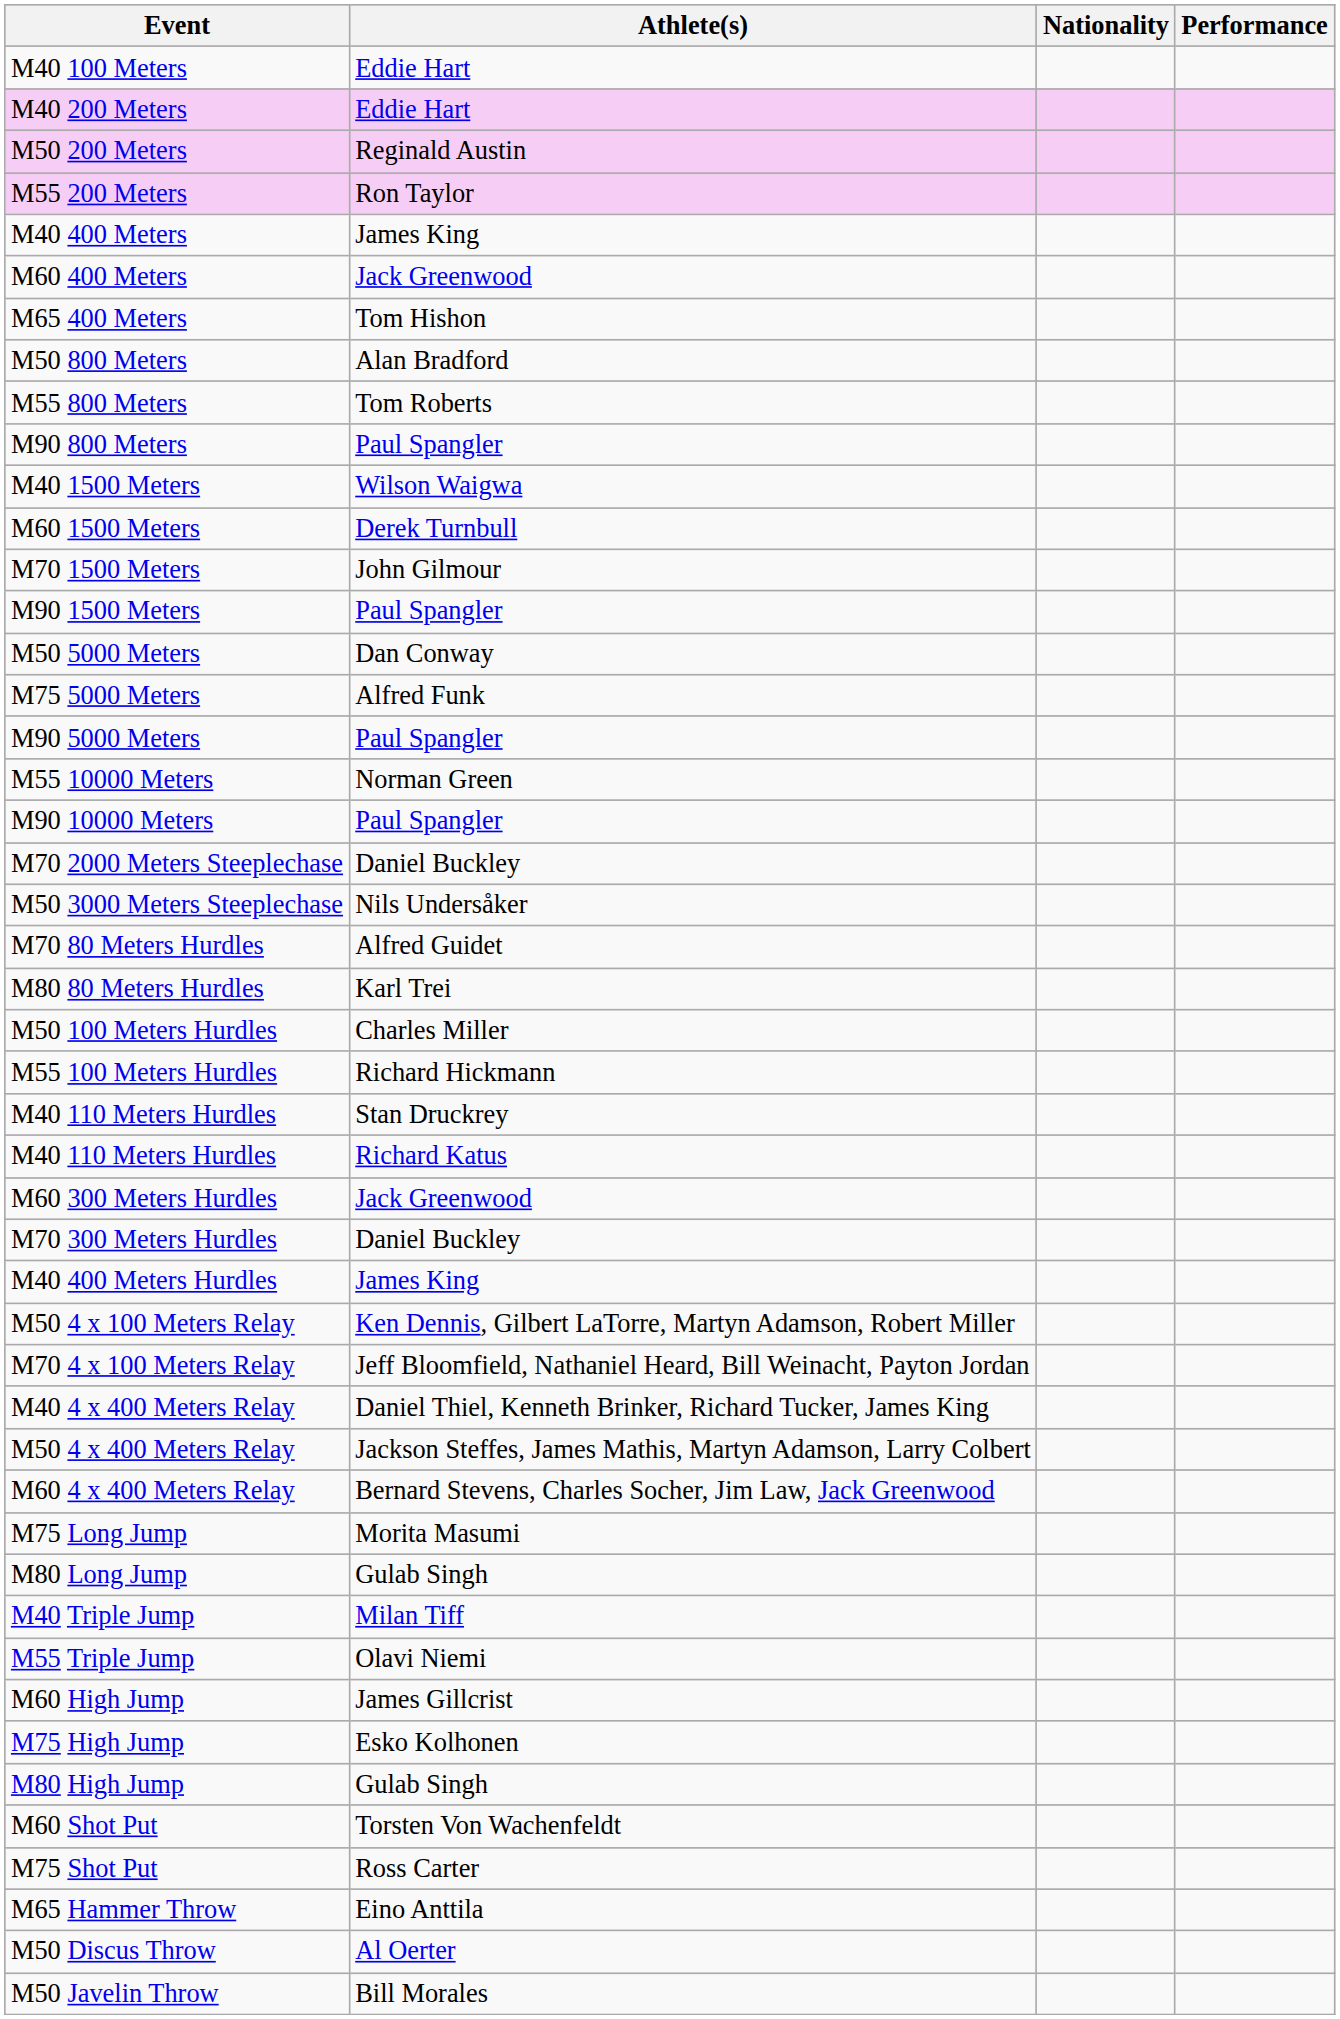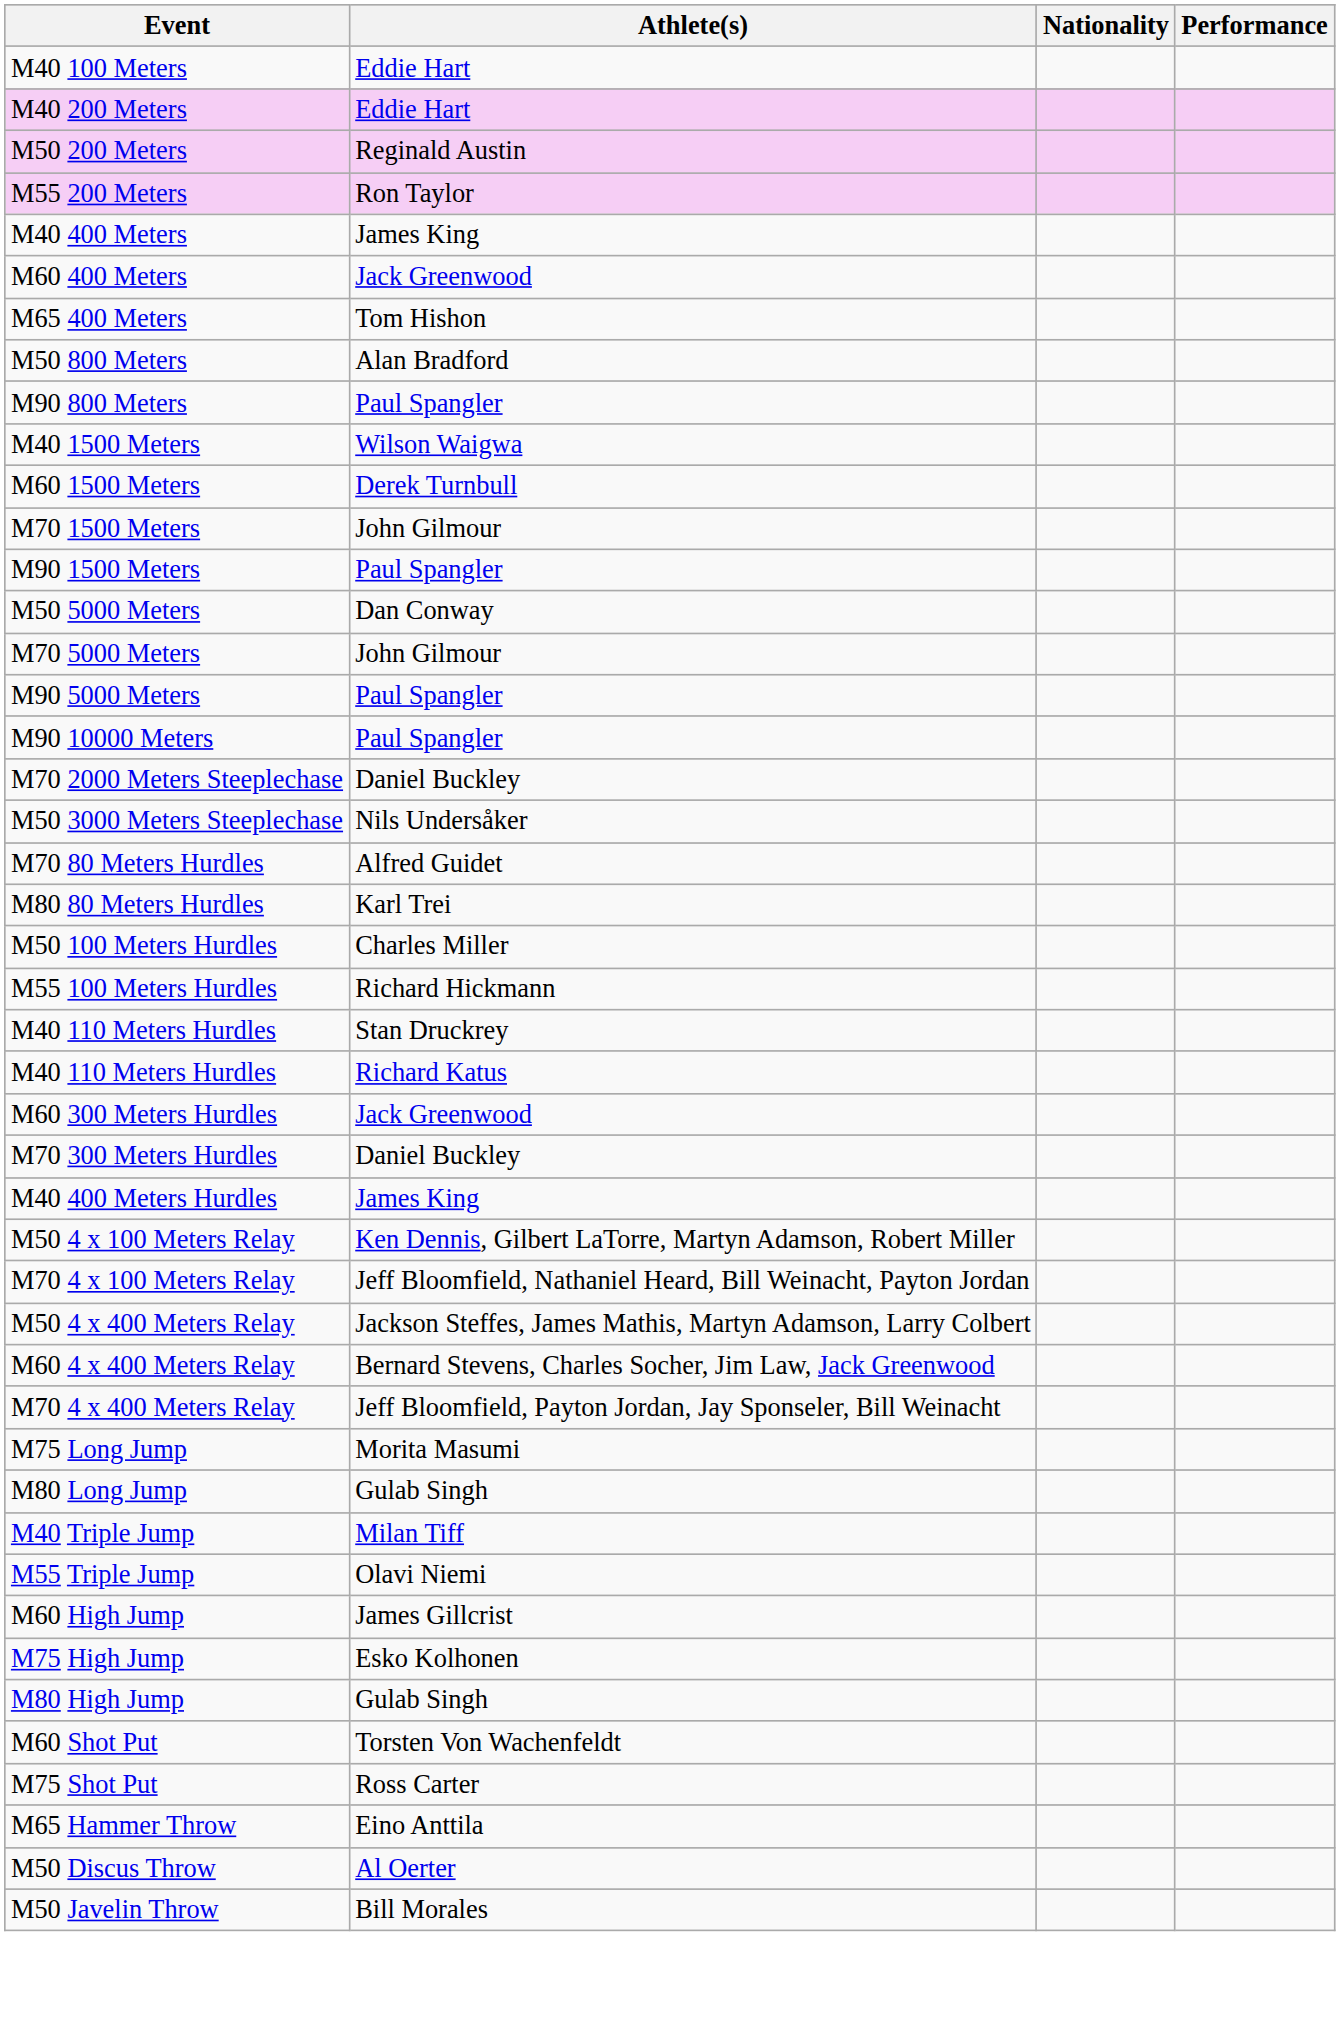- row: M55 800 Meters | Tom Roberts
+ row: M70 5000 Meters | John Gilmour
- row: M75 5000 Meters | Alfred Funk
- row: M55 10000 Meters | Norman Green
- row: M40 4 x 400 Meters Relay | Daniel Thiel, Kenneth Brinker, Richard Tucker, James King
+ row: M70 4 x 400 Meters Relay | Jeff Bloomfield, Payton Jordan, Jay Sponseler, Bill Weinacht
